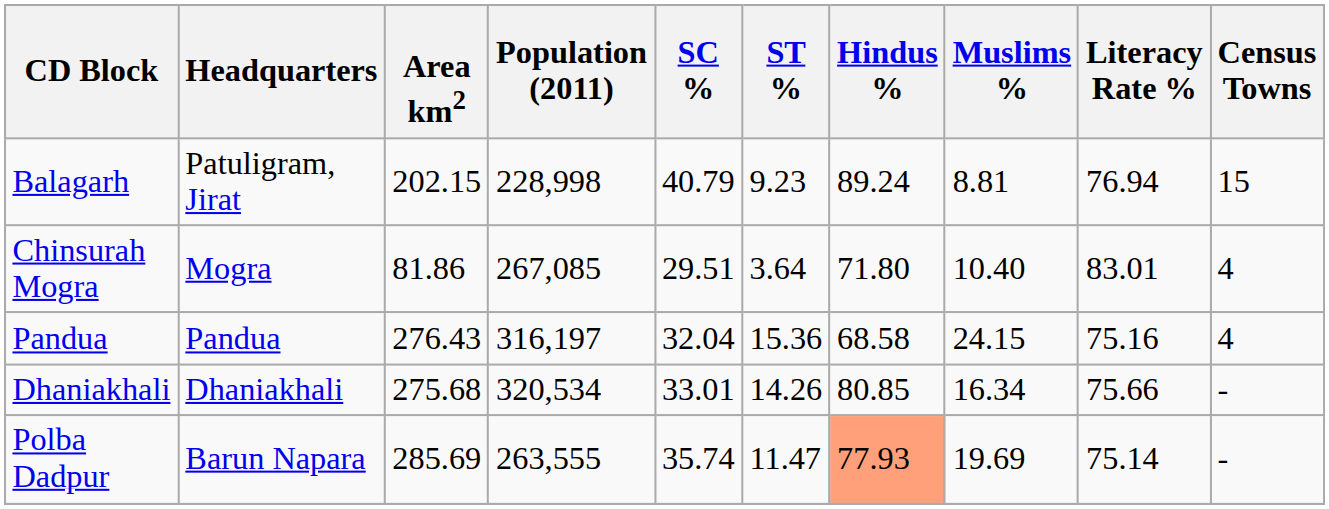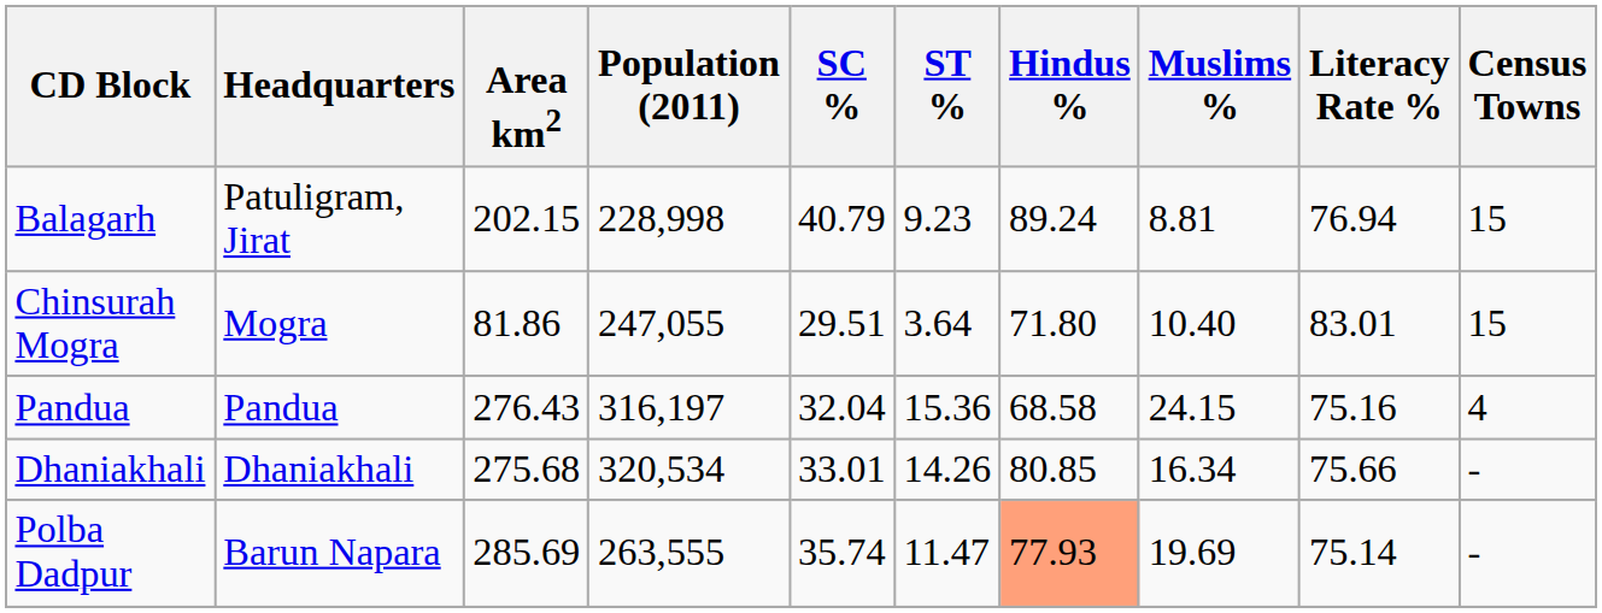Chinsurah Mogra | Population (2011): 267,085 -> 247,055
Chinsurah Mogra | Census Towns: 4 -> 15
